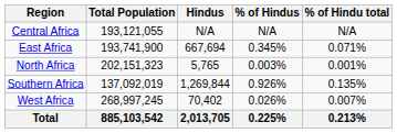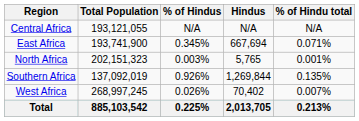columns swapped: Hindus <-> % of Hindus
